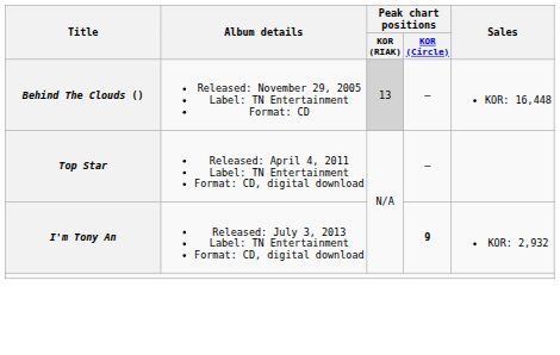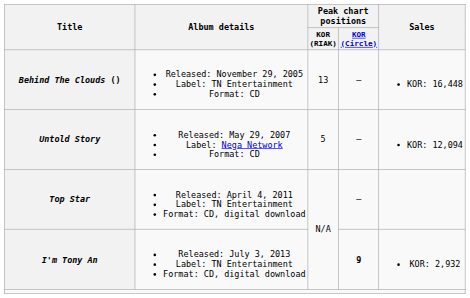Behind The Clouds () | Peak chart positions / KOR (RIAK): lightgrey background -> no background
+ row: Untold Story | Released: May 29, 2007 Label: Nega Network Format: CD | 5 | — | KOR: 12,094
